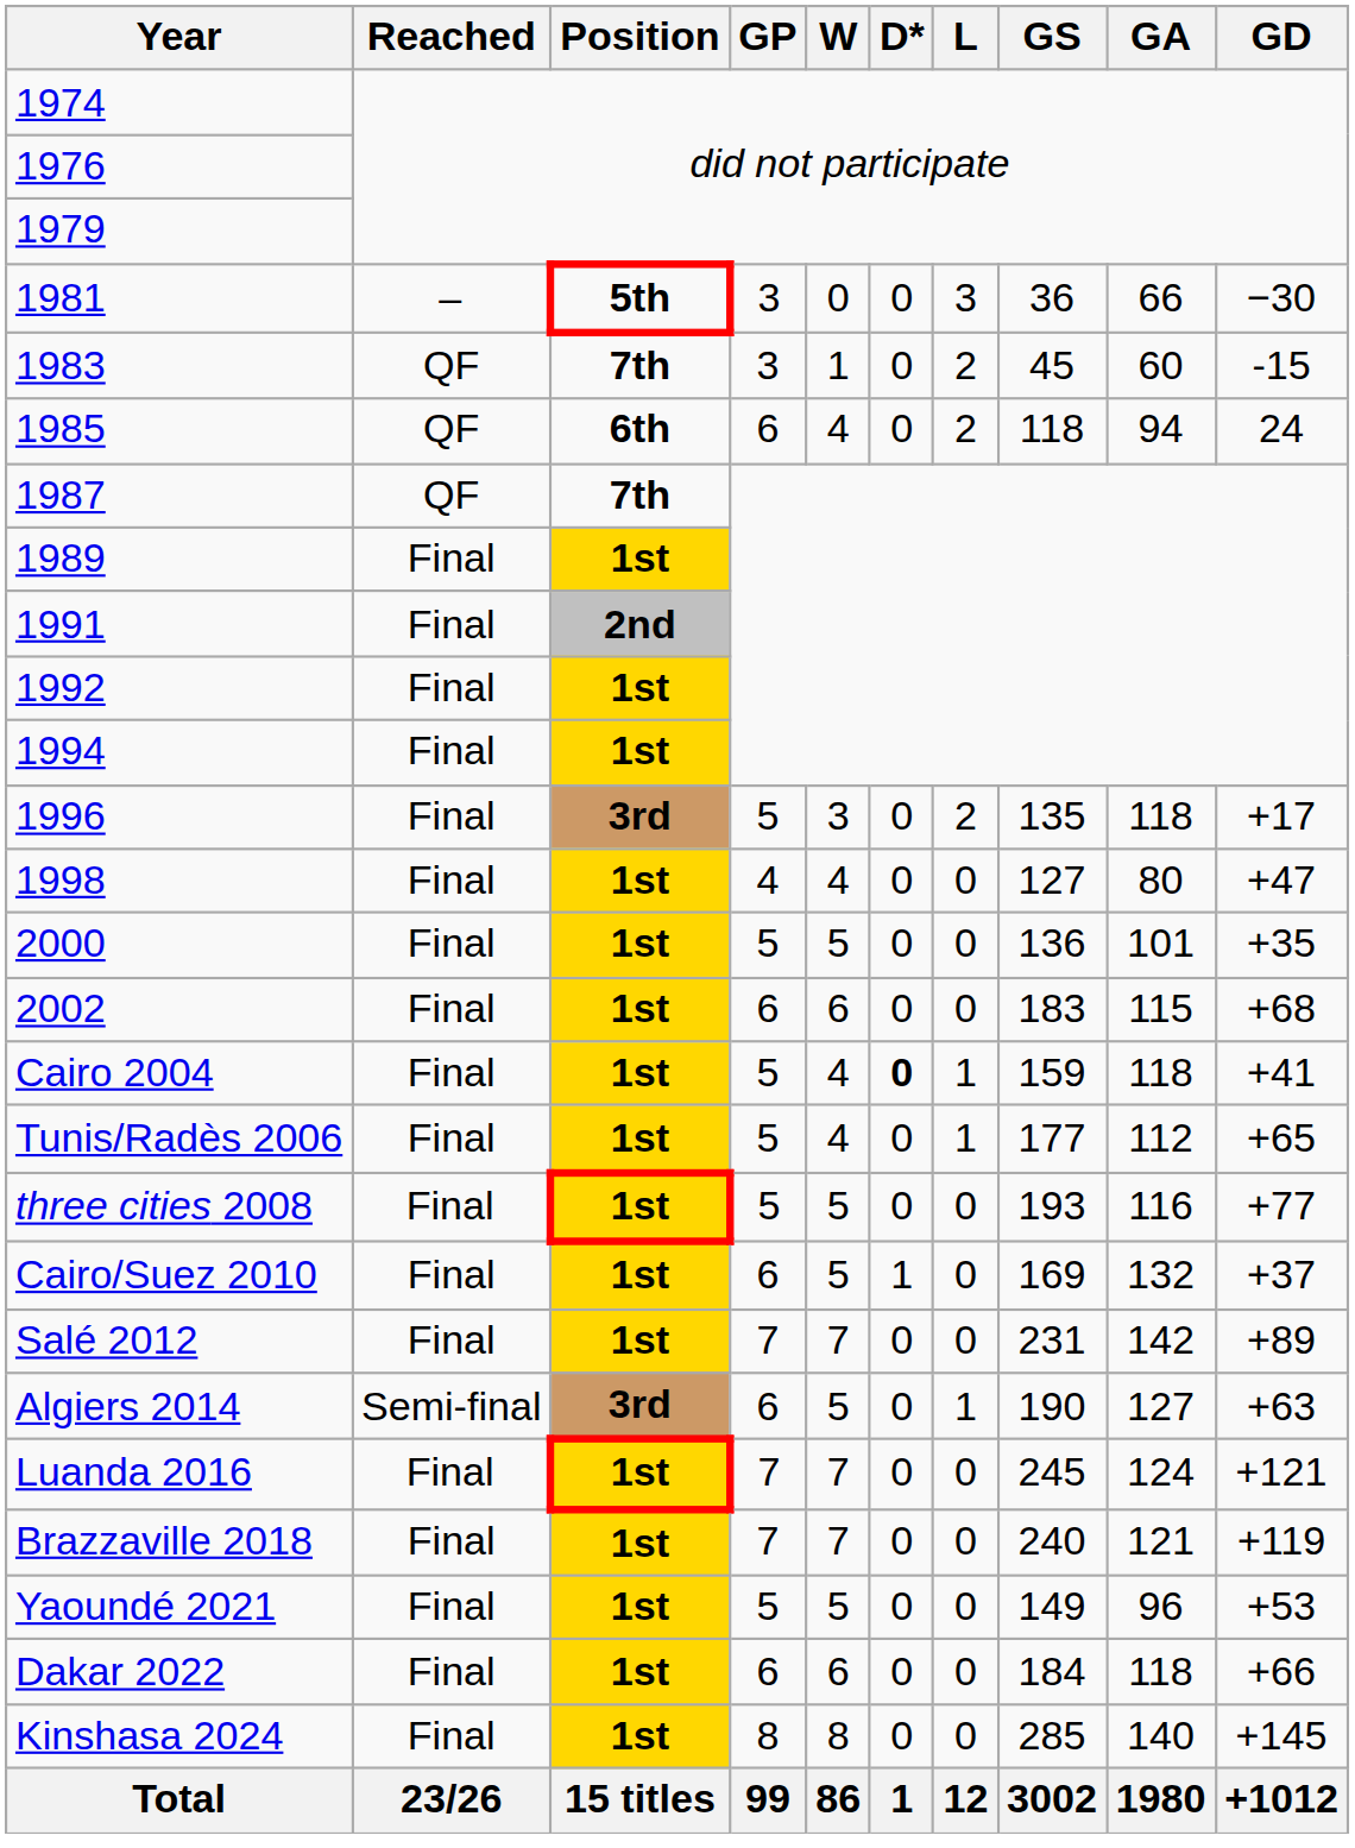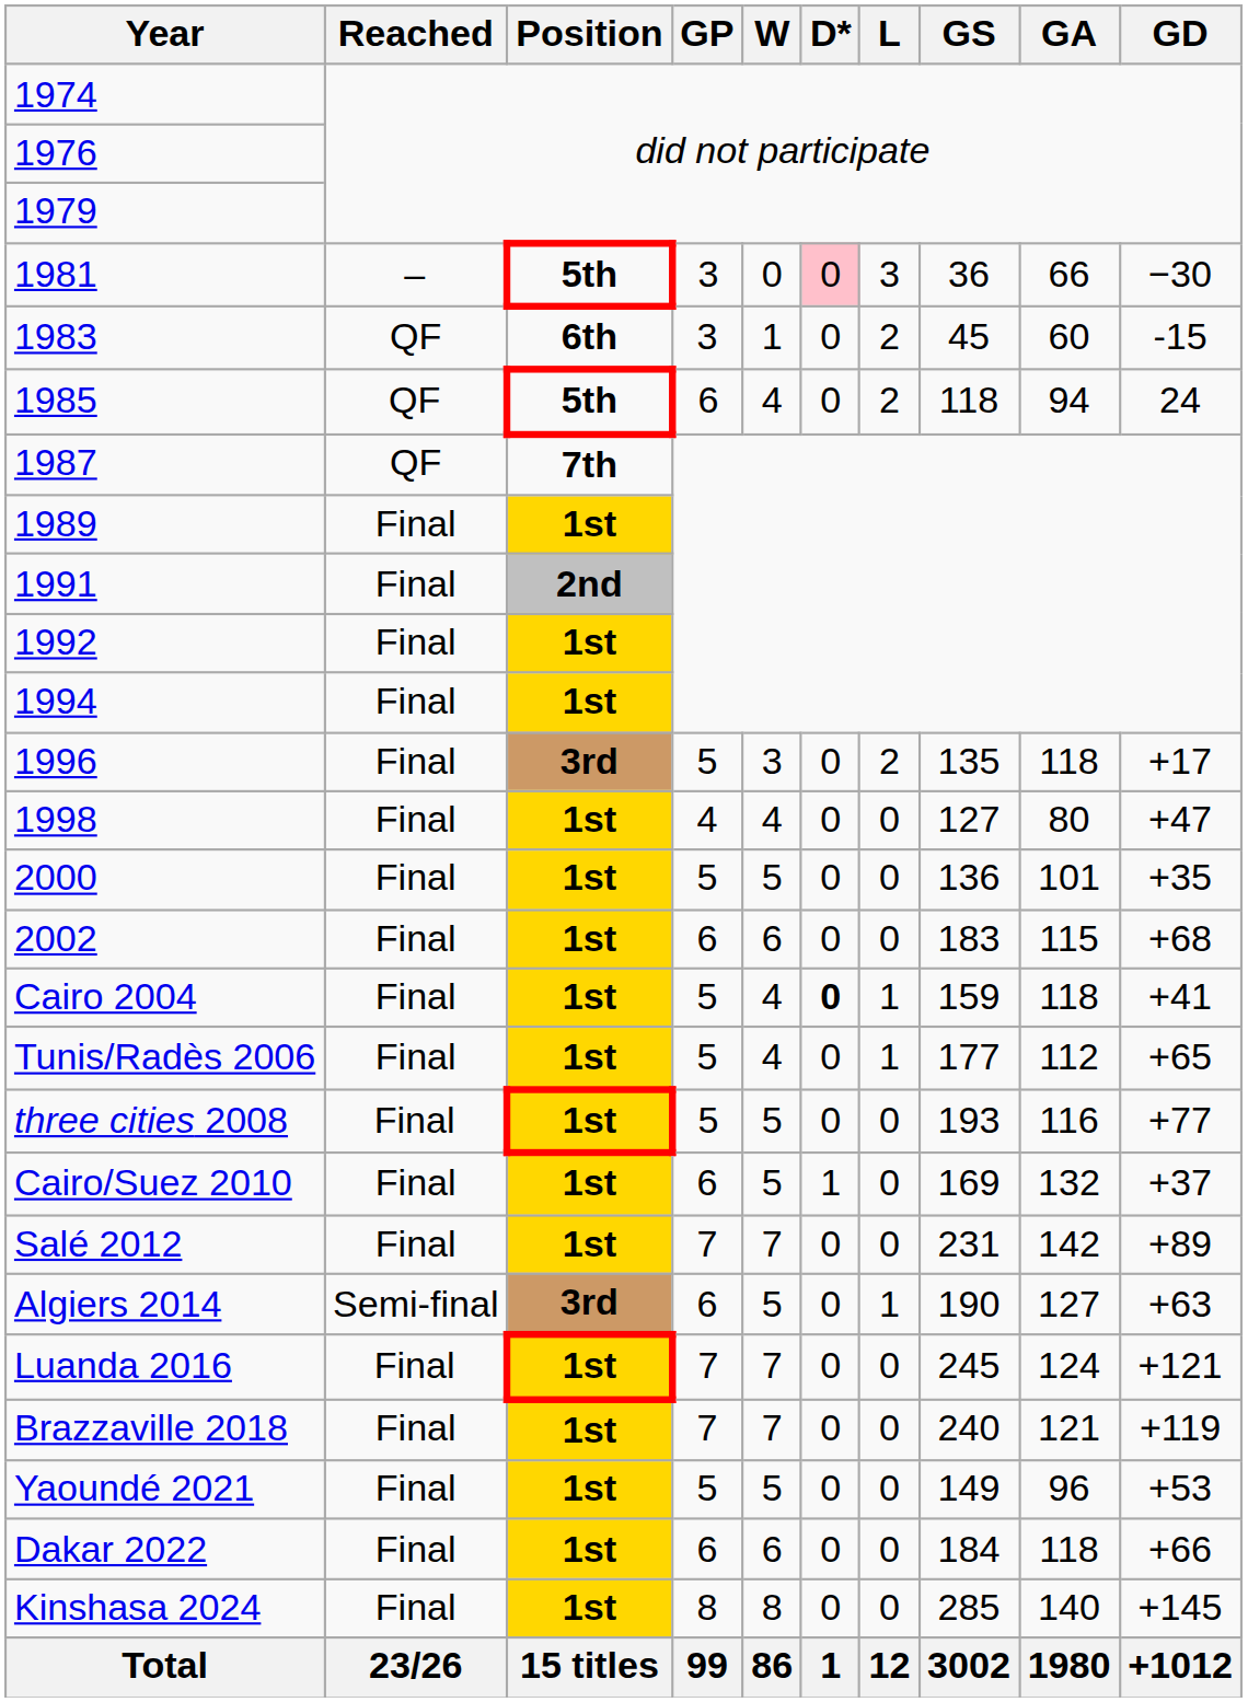1981 | D*: no background -> pink background
1983 | Position: 7th -> 6th
1985 | Position: 6th -> 5th
